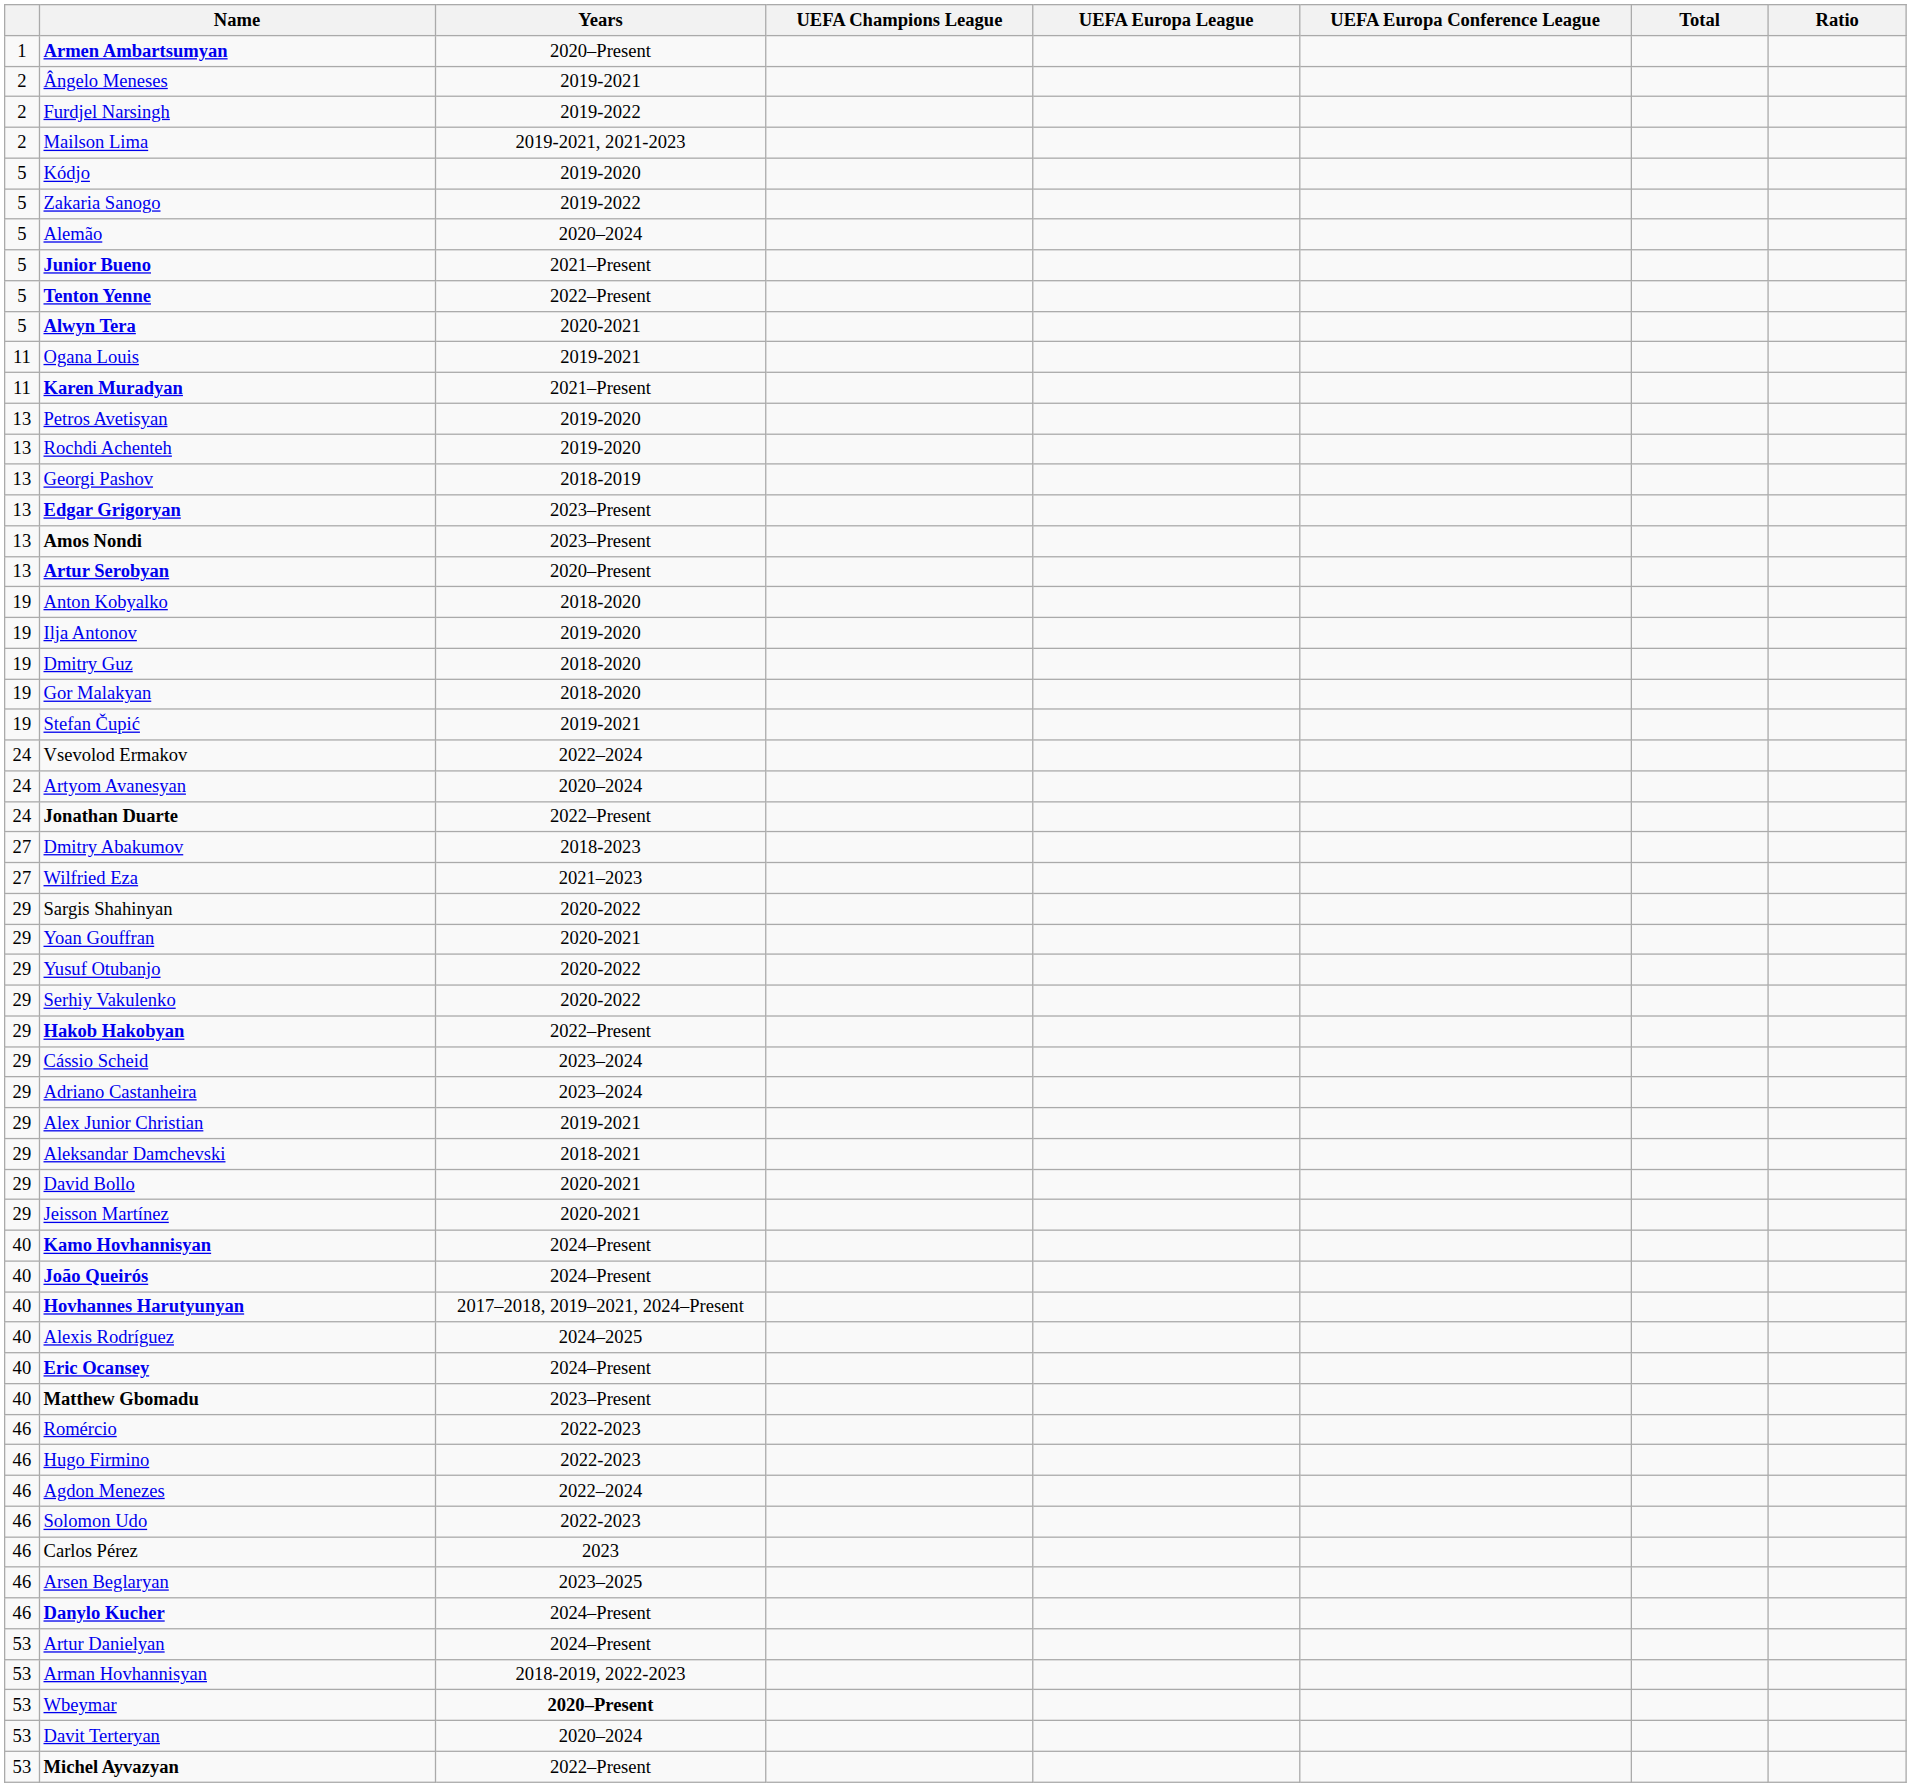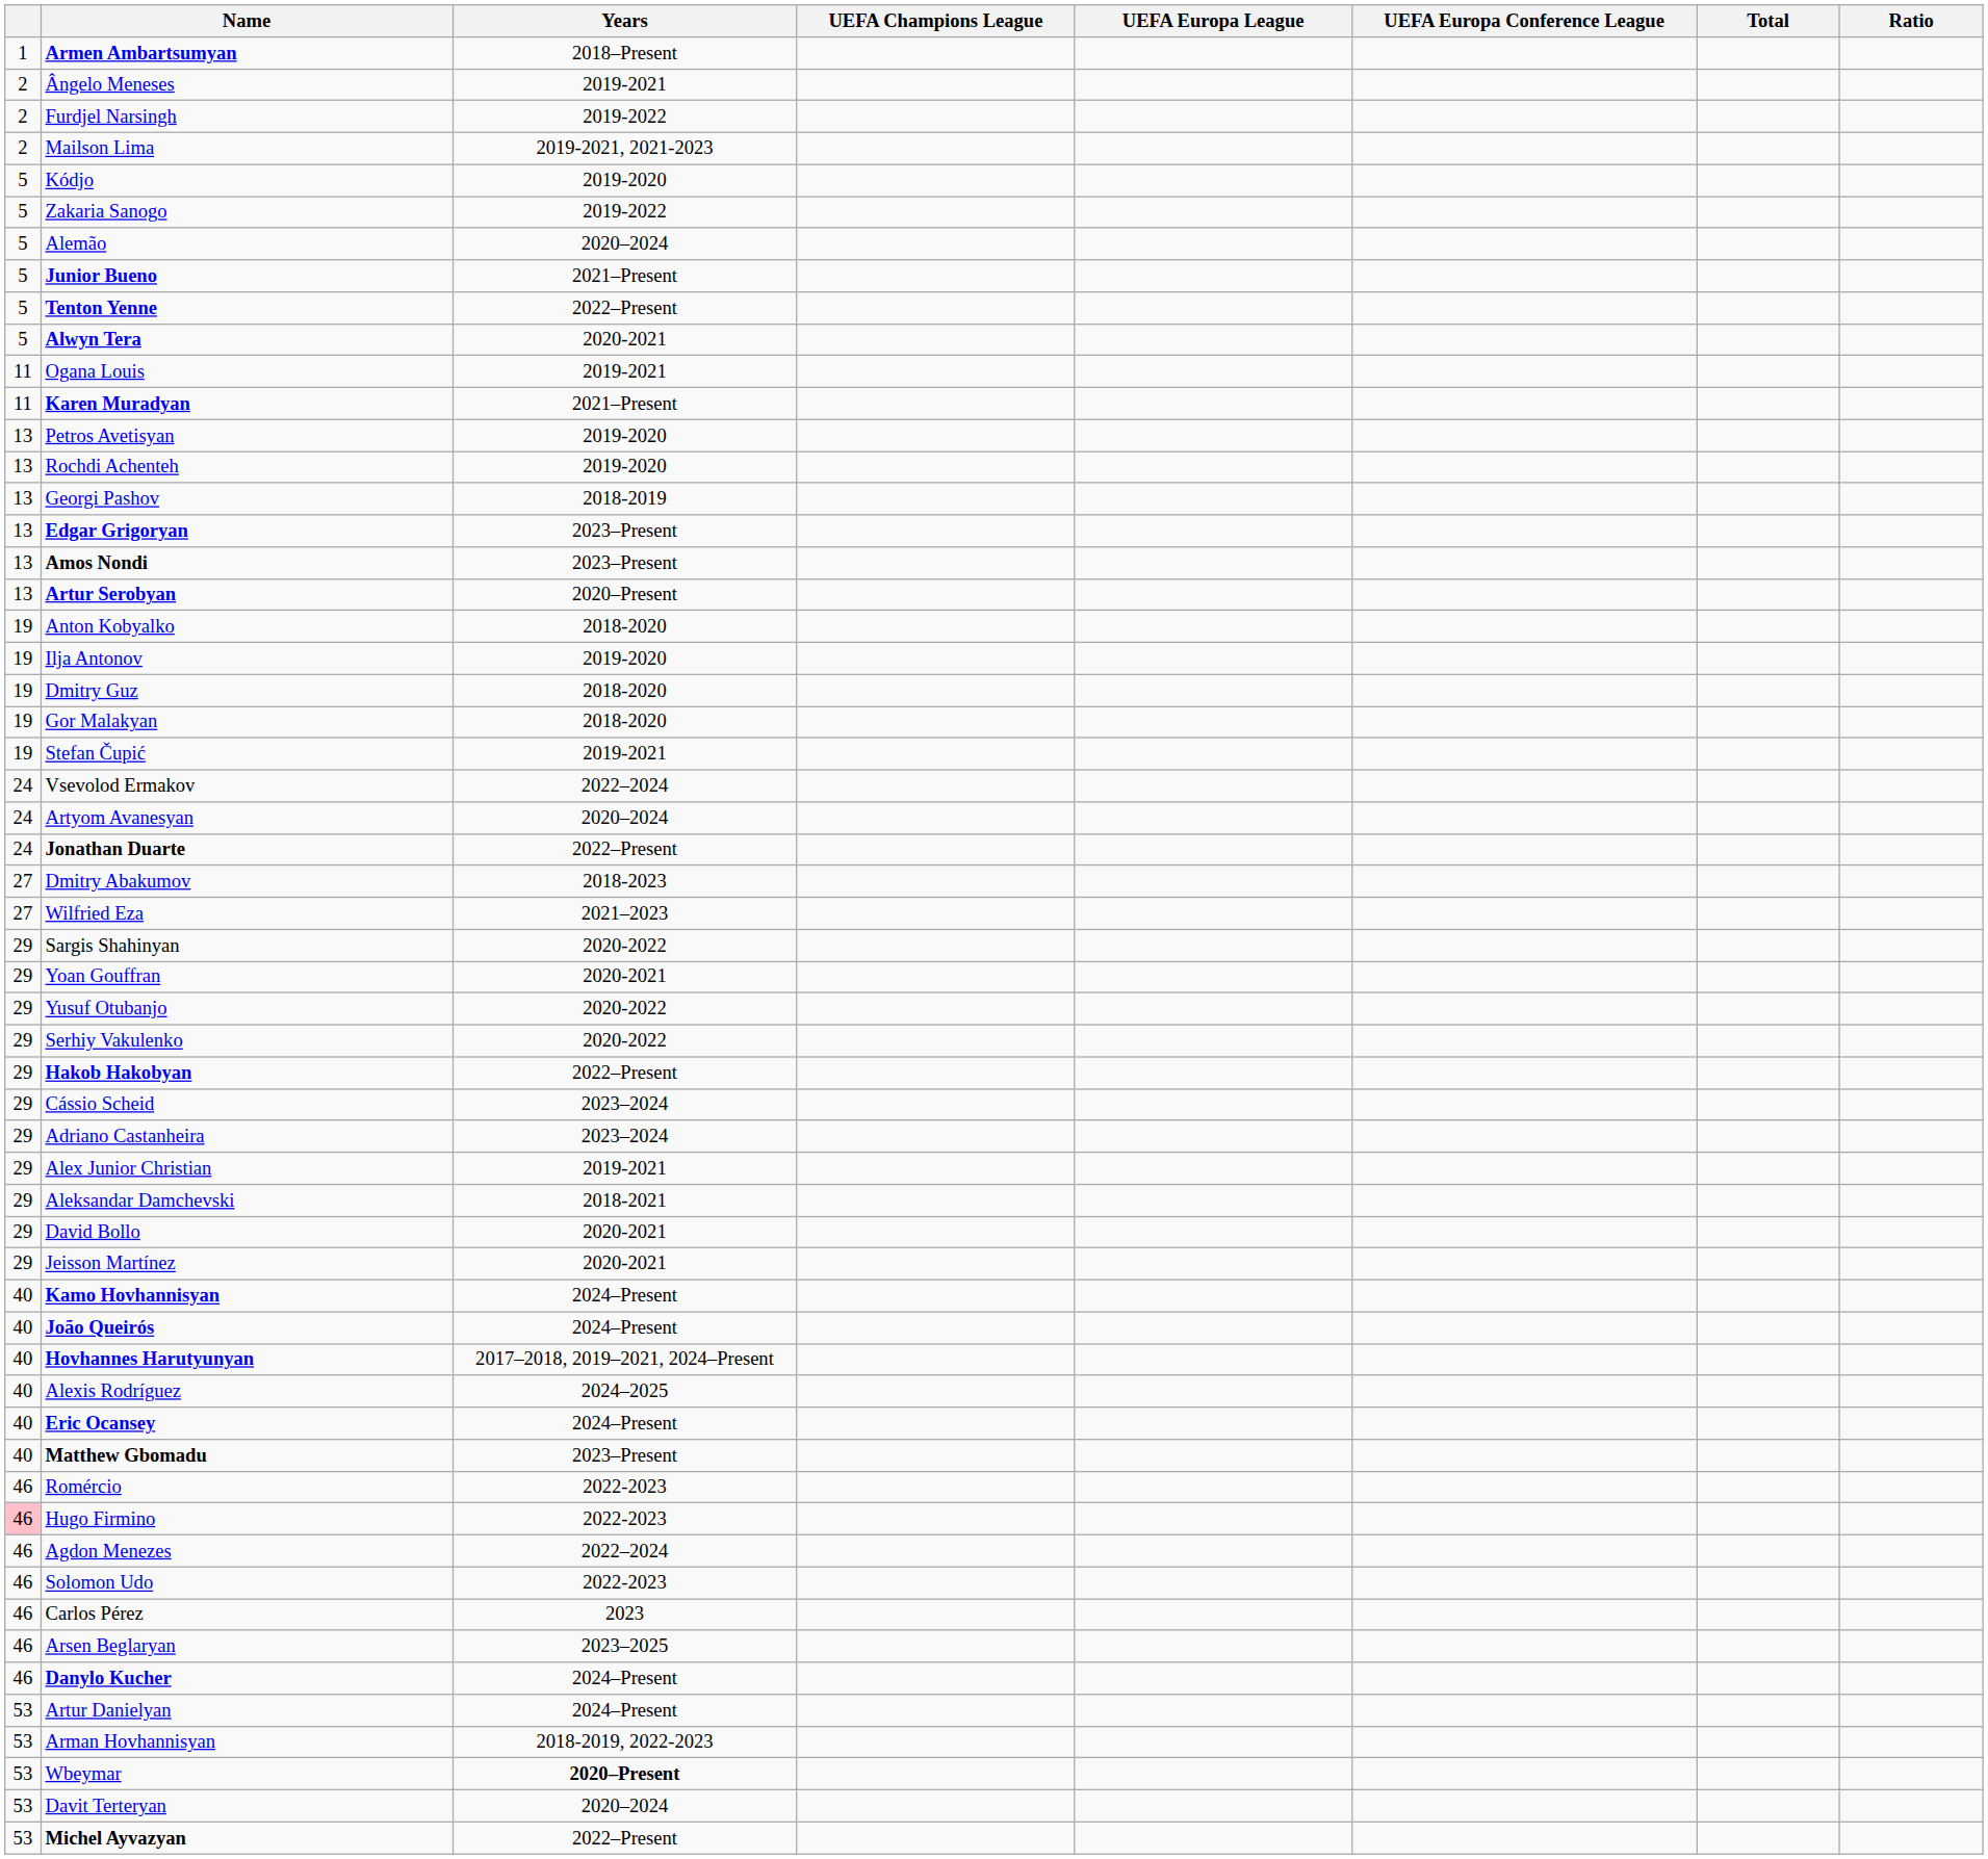Armen Ambartsumyan | Years: 2020–Present -> 2018–Present
Hugo Firmino | column 1: no background -> pink background
